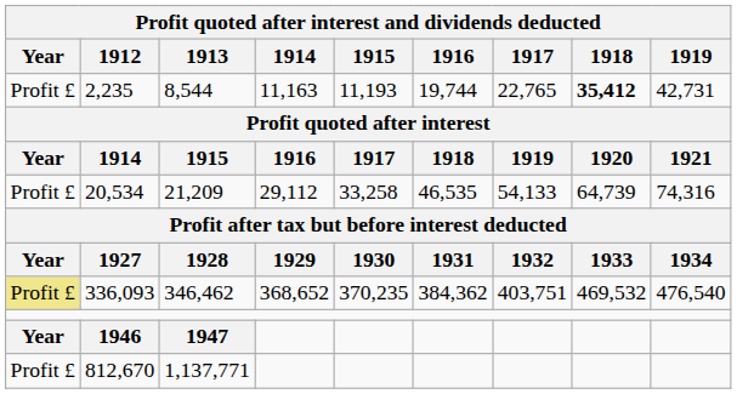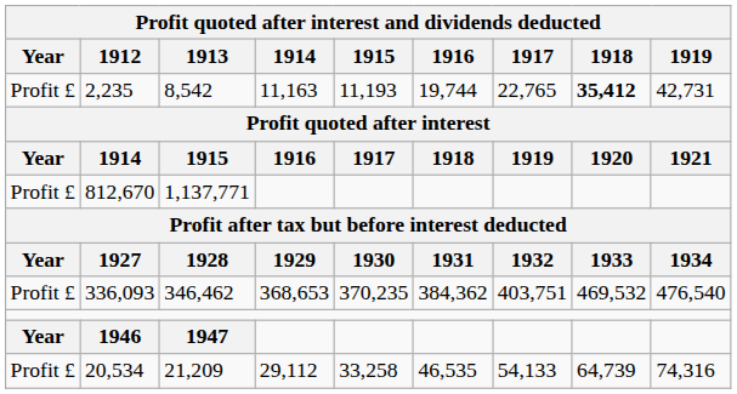2,235 | 1913: 8,544 -> 8,542
rows swapped: 20,534 <-> 812,670
336,093 | Year: khaki background -> no background
336,093 | 1914: 368,652 -> 368,653
